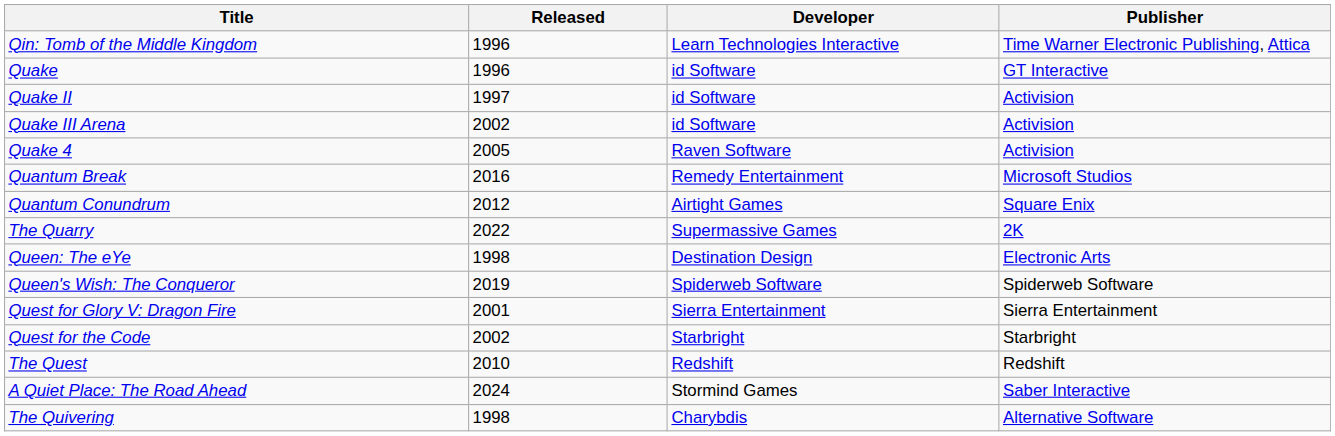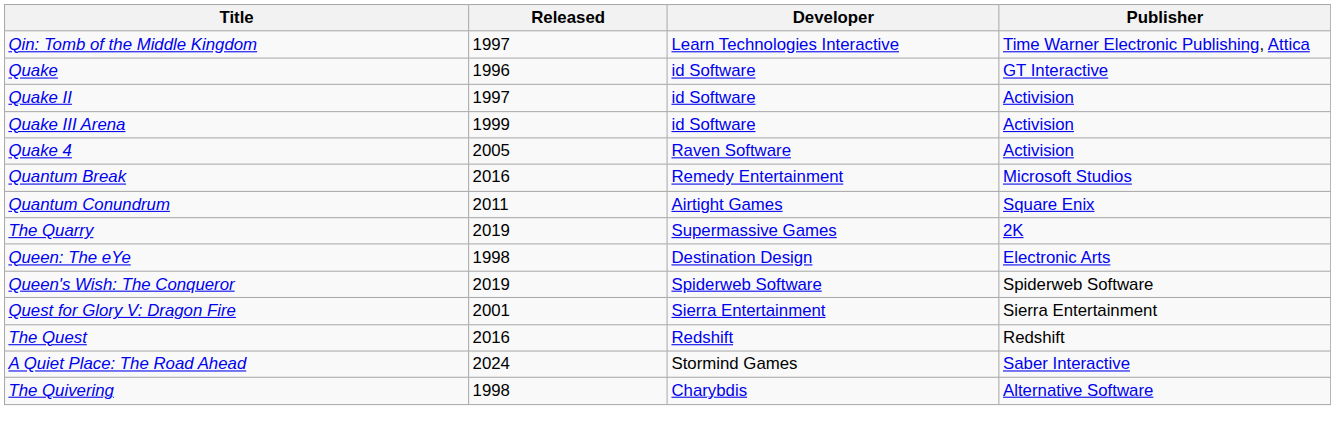Qin: Tomb of the Middle Kingdom | Released: 1996 -> 1997
Quake III Arena | Released: 2002 -> 1999
Quantum Conundrum | Released: 2012 -> 2011
The Quarry | Released: 2022 -> 2019
- row: Quest for the Code | 2002 | Starbright | Starbright
The Quest | Released: 2010 -> 2016
